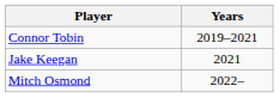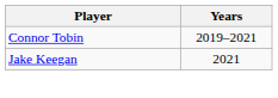- row: Mitch Osmond | 2022–
